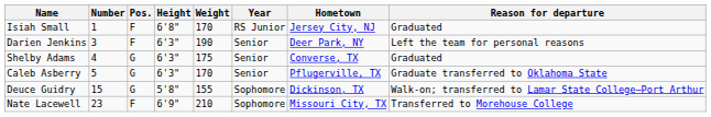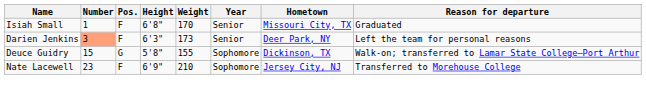Isiah Small | Year: RS Junior -> Senior
Isiah Small | Hometown: Jersey City, NJ -> Missouri City, TX
Darien Jenkins | Number: no background -> lightsalmon background
Darien Jenkins | Weight: 190 -> 173
- row: Shelby Adams | 4 | G | 6'3" | 175 | Senior | Converse, TX | Graduated
- row: Caleb Asberry | 5 | G | 6'3" | 170 | Senior | Pflugerville, TX | Graduate transferred to Oklahoma State
Nate Lacewell | Hometown: Missouri City, TX -> Jersey City, NJ
